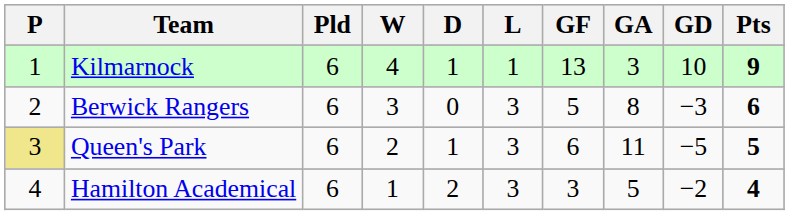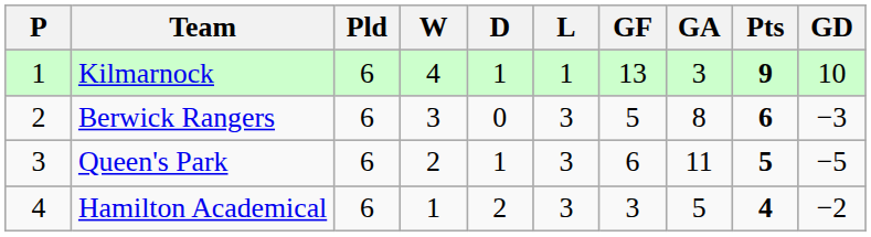columns swapped: GD <-> Pts
Queen's Park | P: khaki background -> no background
